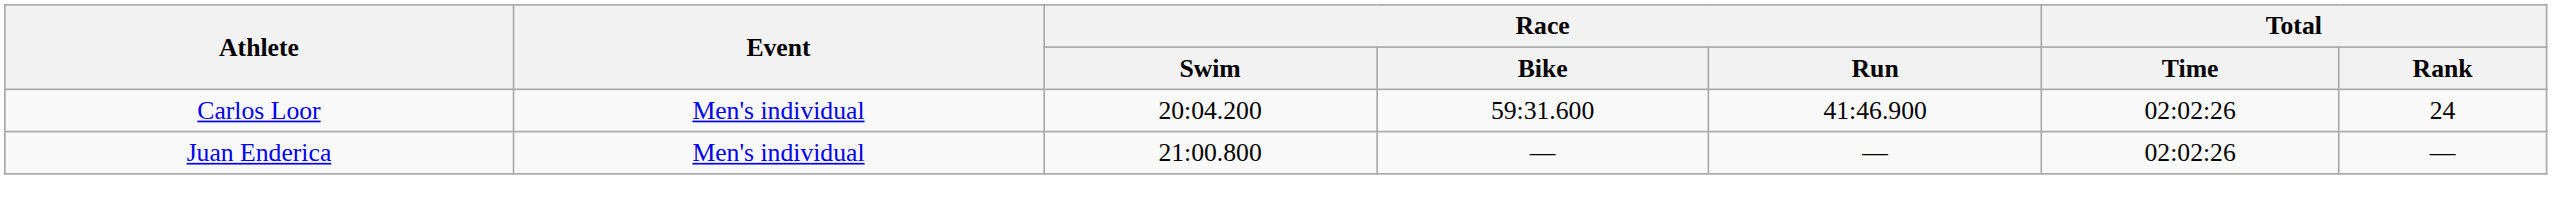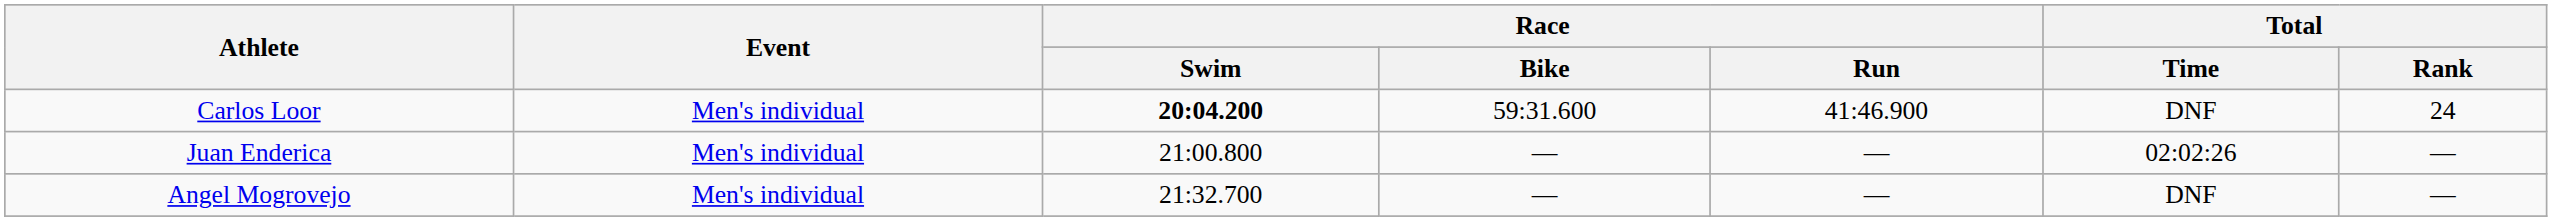Carlos Loor | Race / Swim: normal -> bold
Carlos Loor | Total / Time: 02:02:26 -> DNF
+ row: Angel Mogrovejo | Men's individual | 21:32.700 | — | — | DNF | —
